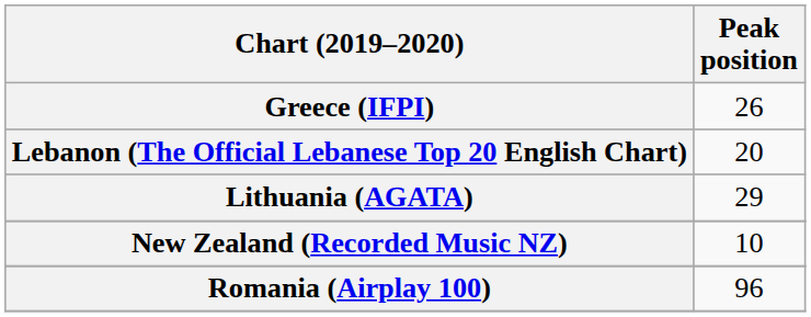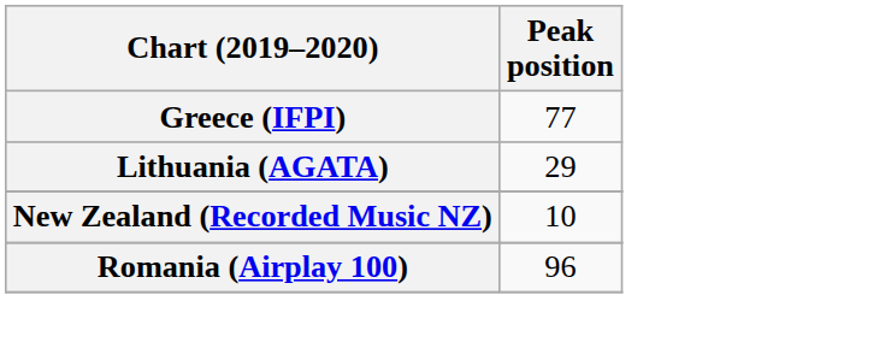Greece (IFPI) | Peak position: 26 -> 77
- row: Lebanon (The Official Lebanese Top 20 English Chart) | 20
